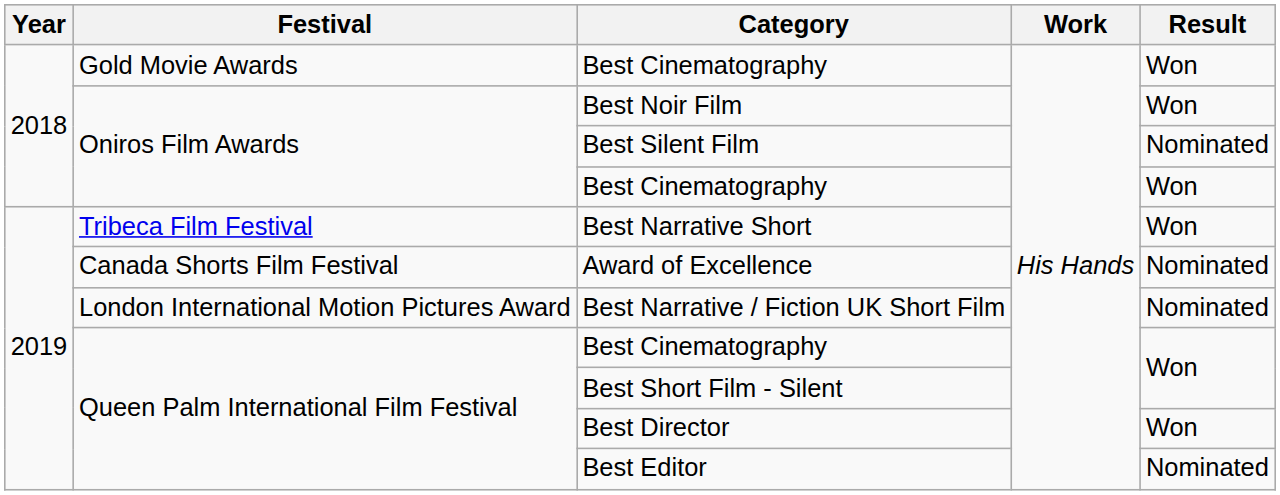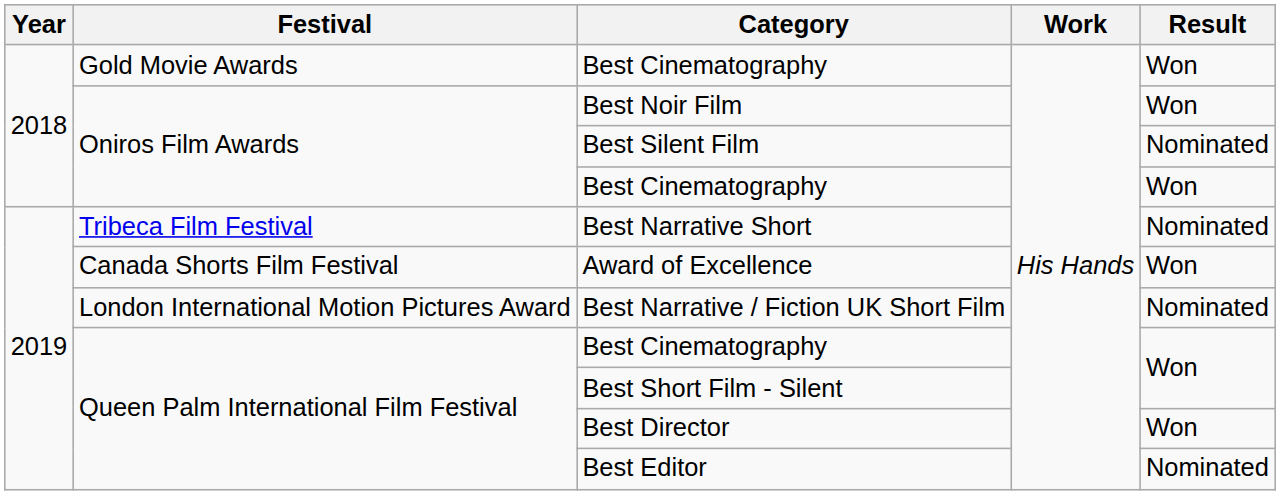Best Narrative Short | Result: Won -> Nominated
Award of Excellence | Result: Nominated -> Won
